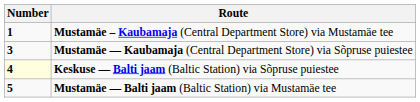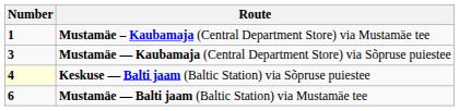Mustamäe — Balti jaam (Baltic Station) via Mustamäe tee | Number: 5 -> 6
